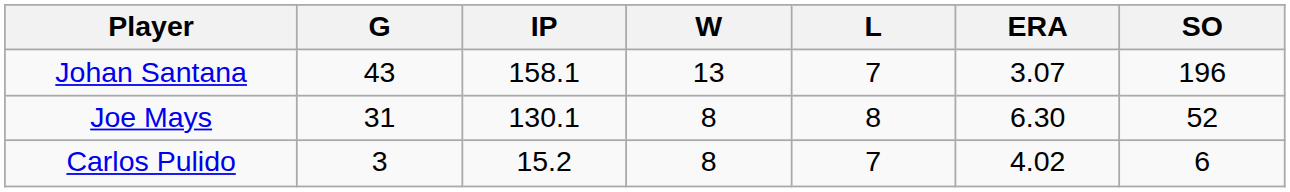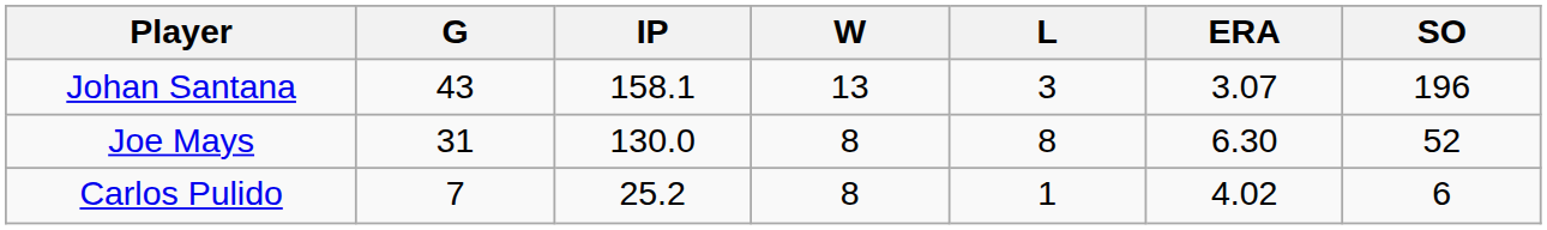Johan Santana | L: 7 -> 3
Joe Mays | IP: 130.1 -> 130.0
Carlos Pulido | G: 3 -> 7
Carlos Pulido | IP: 15.2 -> 25.2
Carlos Pulido | L: 7 -> 1
